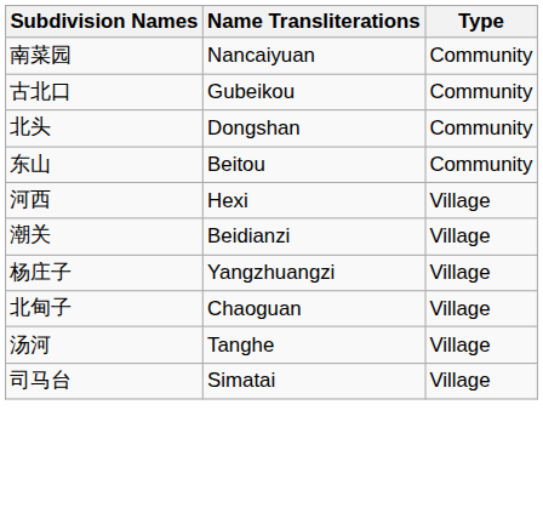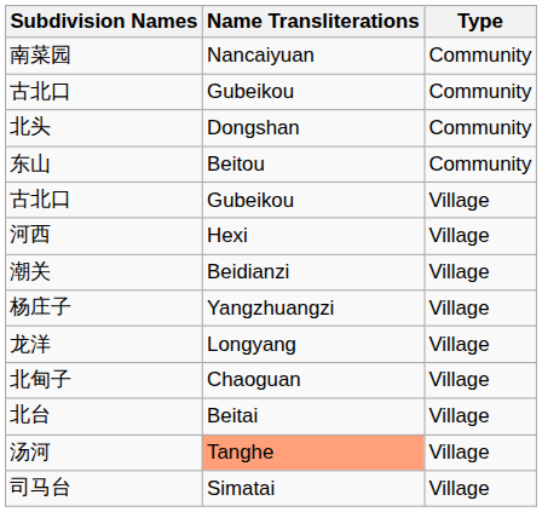+ row: 古北口 | Gubeikou | Village
+ row: 龙洋 | Longyang | Village
+ row: 北台 | Beitai | Village
汤河 | Name Transliterations: no background -> lightsalmon background
